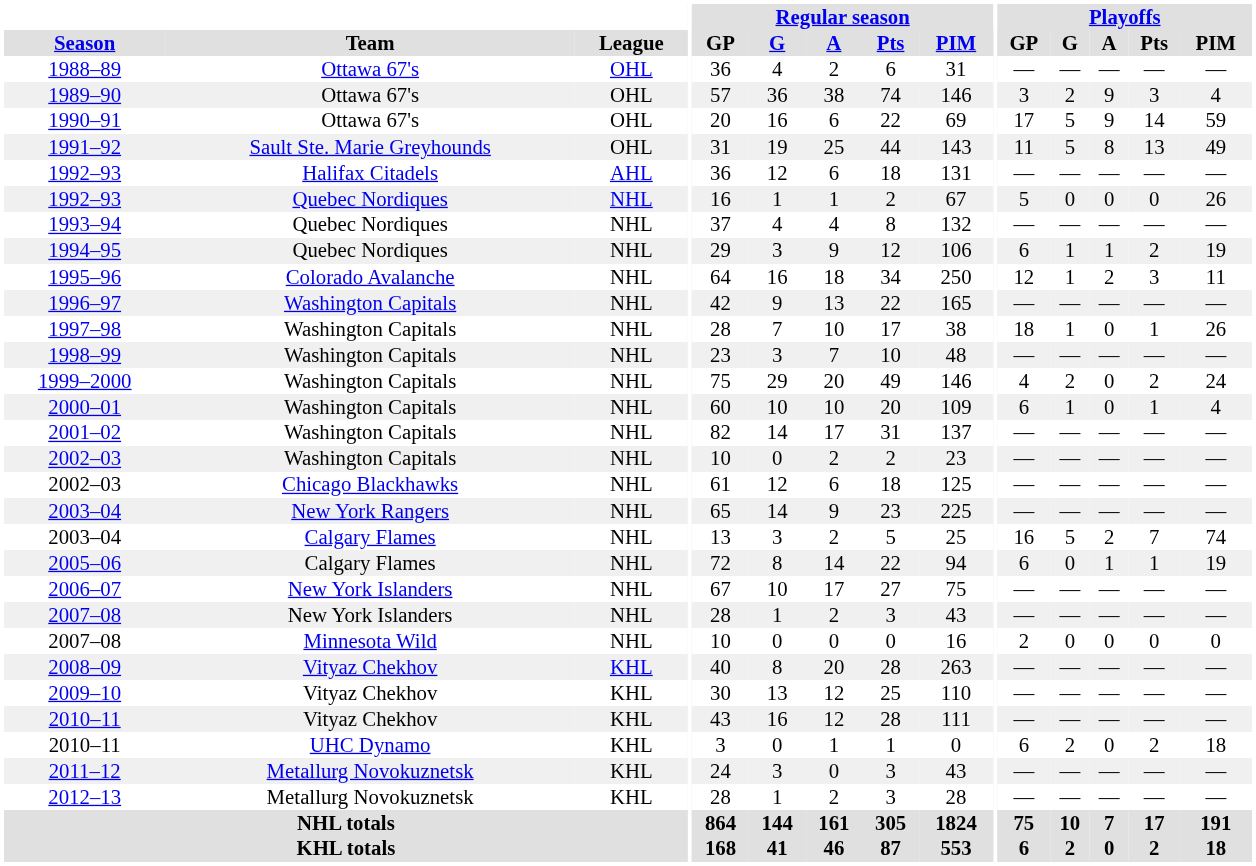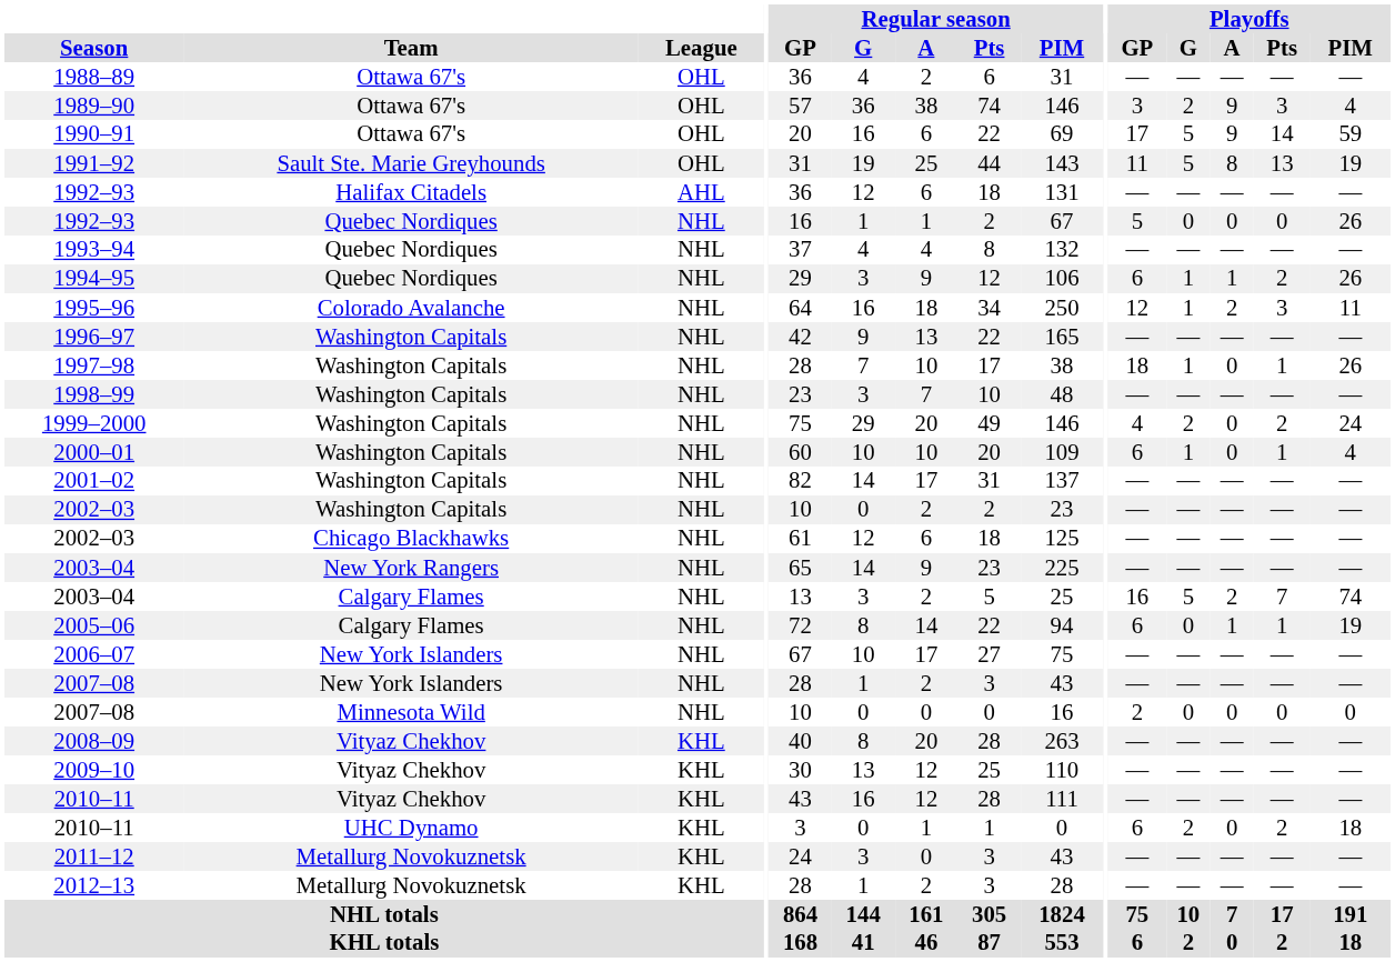1991–92 | Playoffs / PIM: 49 -> 19
1994–95 | Playoffs / PIM: 19 -> 26
